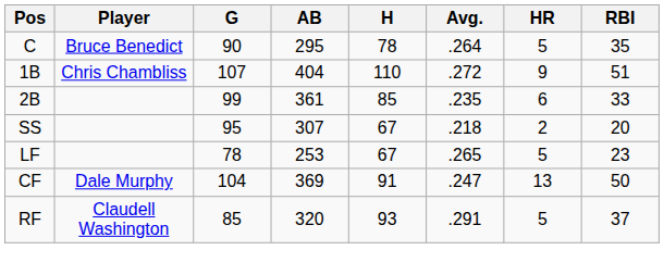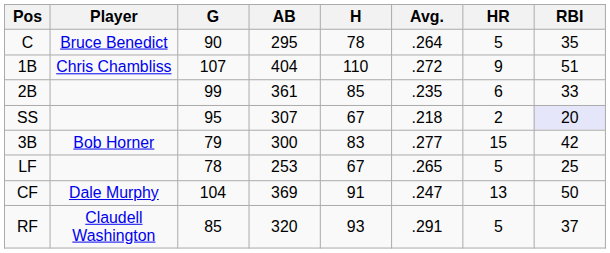SS | RBI: no background -> lavender background
+ row: 3B | Bob Horner | 79 | 300 | 83 | .277 | 15 | 42
LF | RBI: 23 -> 25
